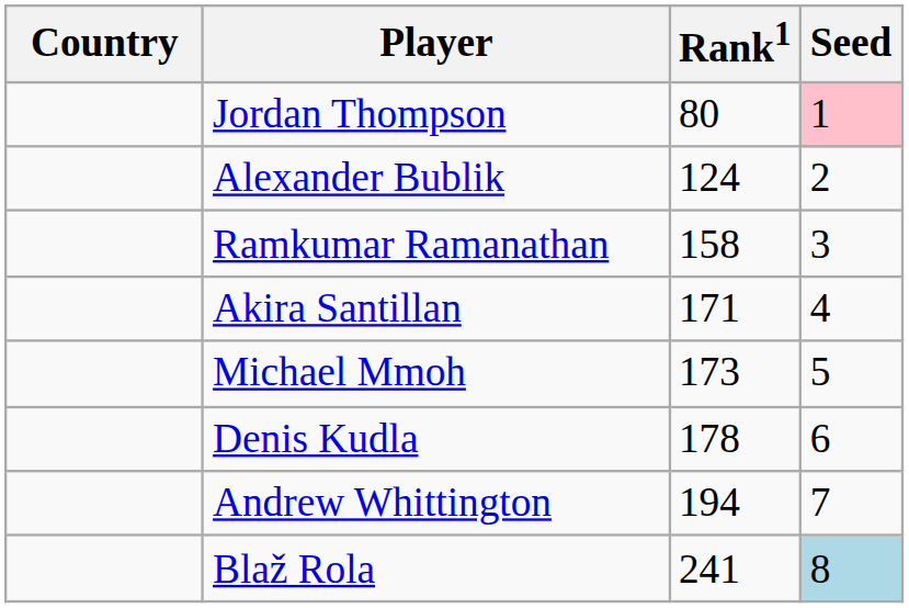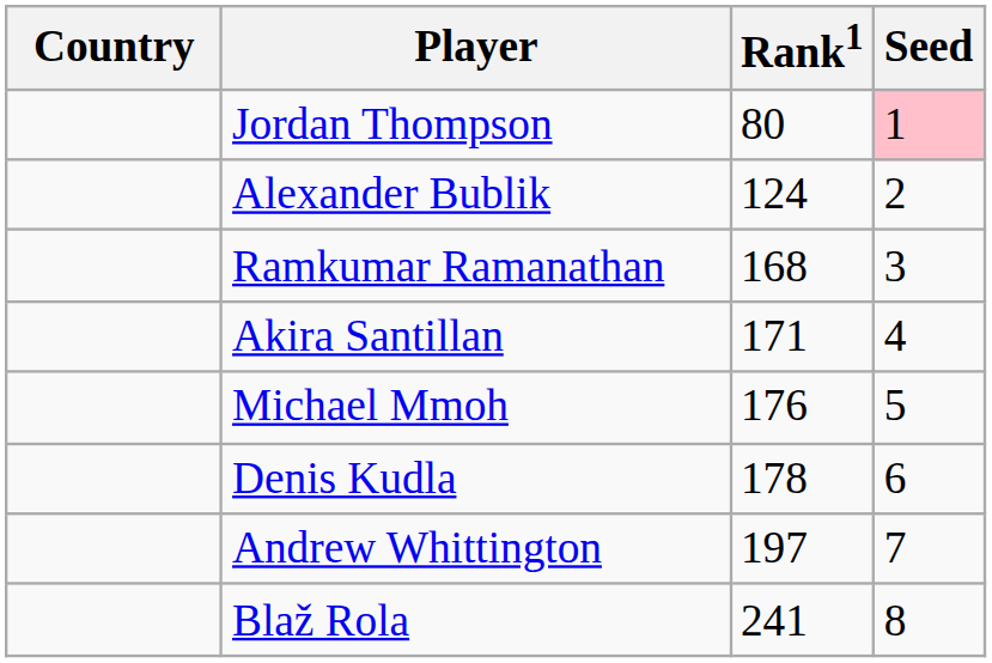Ramkumar Ramanathan | Rank1: 158 -> 168
Michael Mmoh | Rank1: 173 -> 176
Andrew Whittington | Rank1: 194 -> 197
Blaž Rola | Seed: lightblue background -> no background
